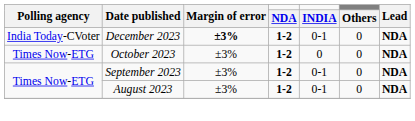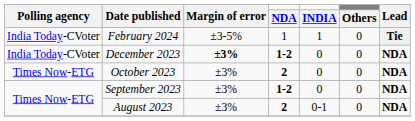+ row: India Today-CVoter | February 2024 | ±3-5% | 1 | 1 | 0 | Tie
December 2023 | INDIA: 0-1 -> 0
October 2023 | NDA: 1-2 -> 2
September 2023 | INDIA: 0-1 -> 0
August 2023 | NDA: 1-2 -> 2
